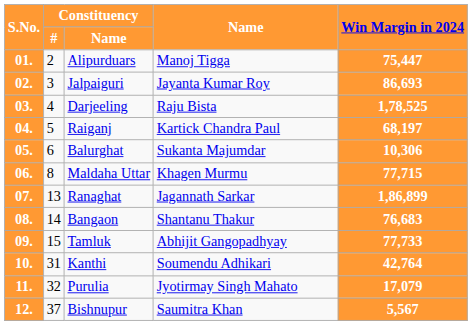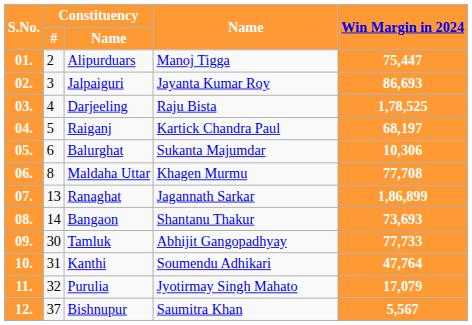06. | Win Margin in 2024: 77,715 -> 77,708
08. | Win Margin in 2024: 76,683 -> 73,693
09. | Constituency / #: 15 -> 30
10. | Win Margin in 2024: 42,764 -> 47,764
